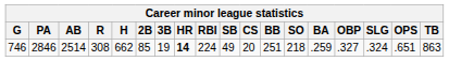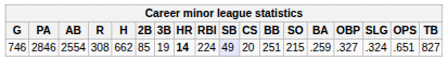746 | AB: 2514 -> 2554
746 | SB: no background -> lavender background
746 | SO: 218 -> 215
746 | TB: 863 -> 827
